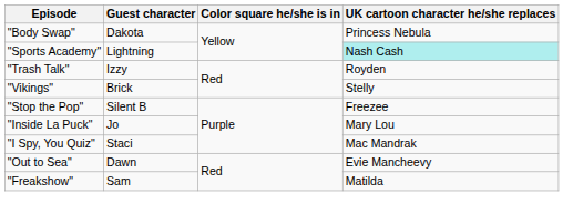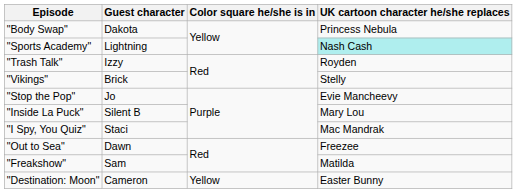"Stop the Pop" | Guest character: Silent B -> Jo
"Stop the Pop" | UK cartoon character he/she replaces: Freezee -> Evie Mancheevy
"Inside La Puck" | Guest character: Jo -> Silent B
"Out to Sea" | UK cartoon character he/she replaces: Evie Mancheevy -> Freezee
+ row: "Destination: Moon" | Cameron | Yellow | Easter Bunny
